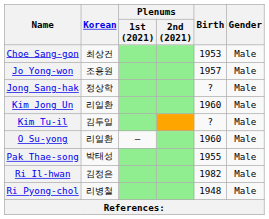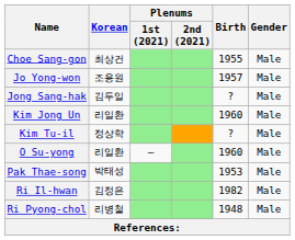Choe Sang-gon | Birth: 1953 -> 1955
Jong Sang-hak | Korean: 정상학 -> 김두일
Kim Tu-il | Korean: 김두일 -> 정상학
Pak Thae-song | Birth: 1955 -> 1953
